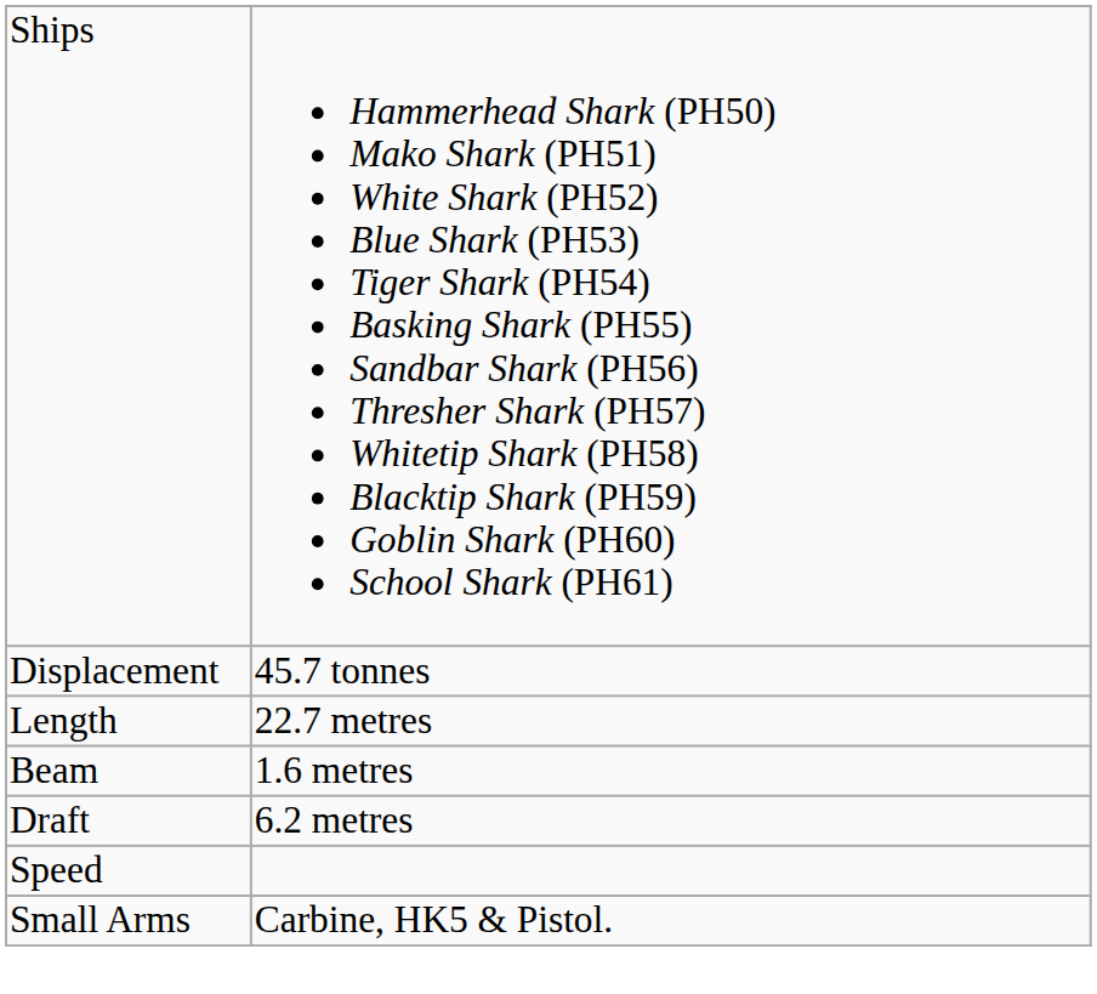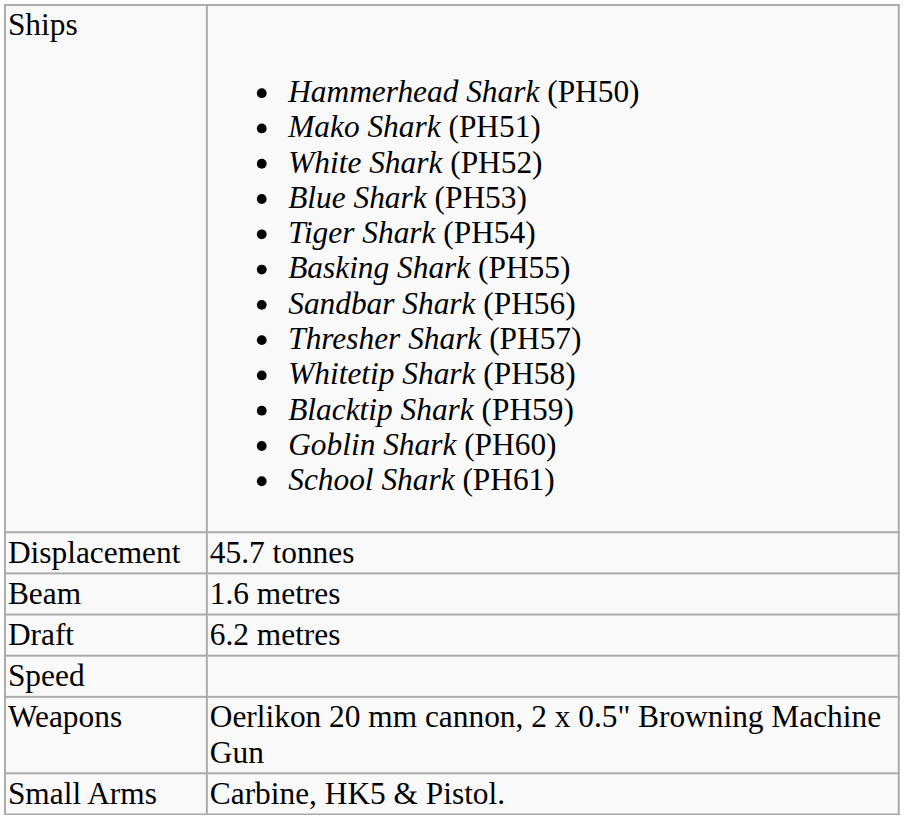- row: Length | 22.7 metres
+ row: Weapons | Oerlikon 20 mm cannon, 2 x 0.5" Browning Machine Gun
